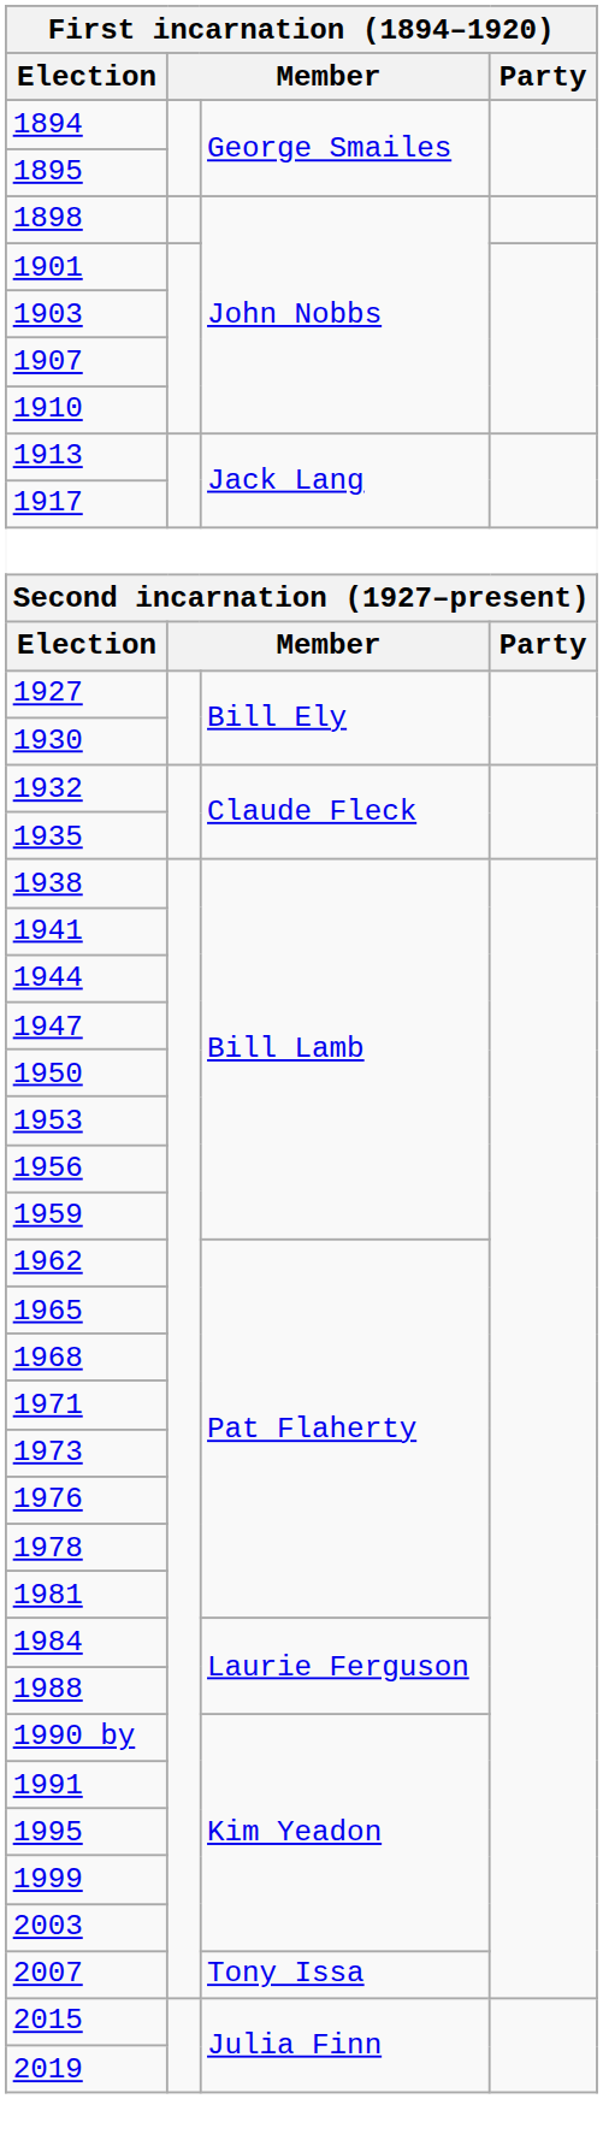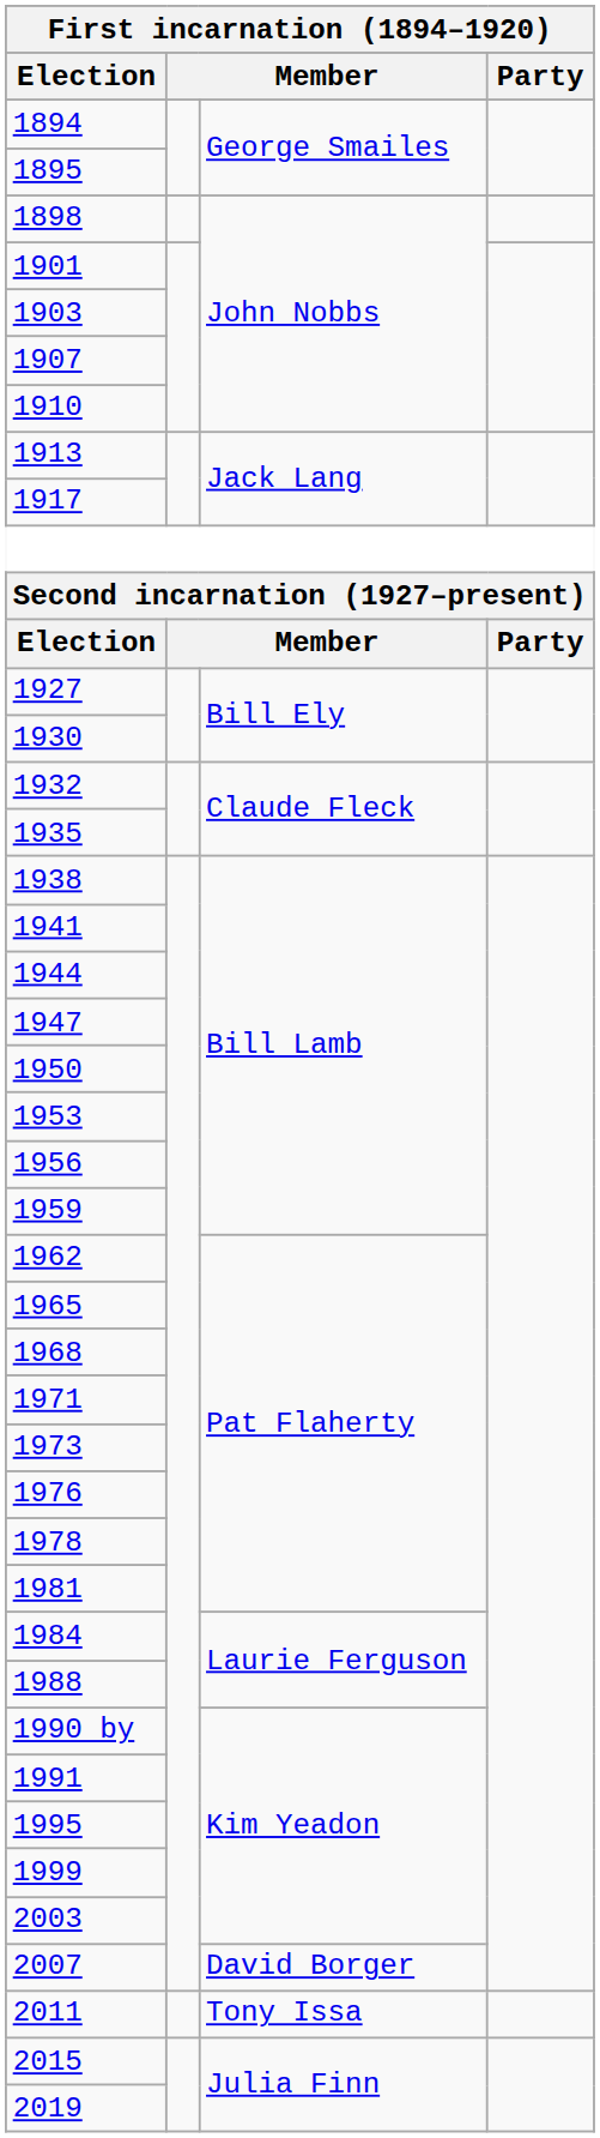2007 | column 3: Tony Issa -> David Borger
+ row: 2011 | Tony Issa
